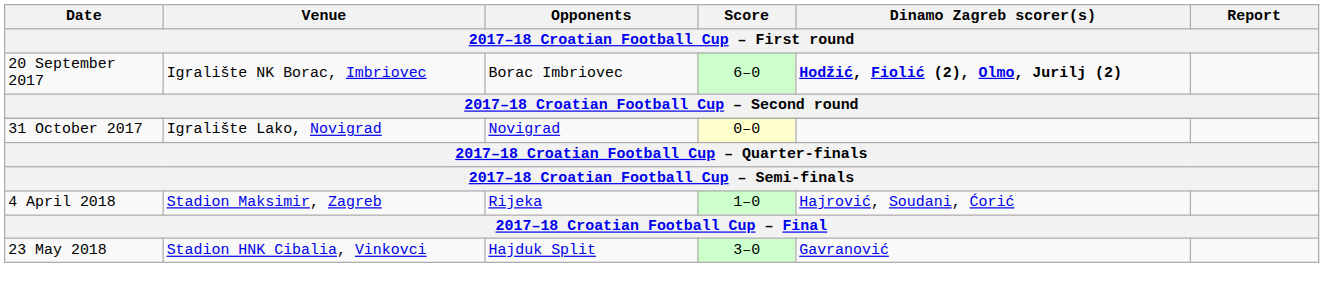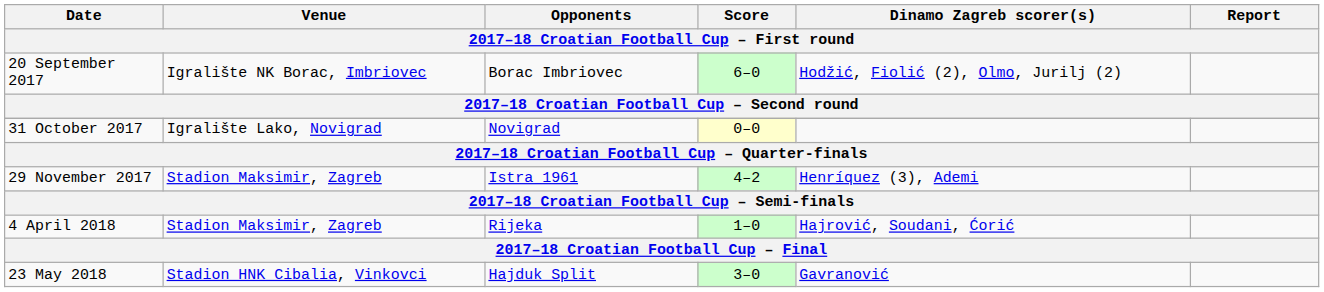20 September 2017 | Dinamo Zagreb scorer(s): bold -> normal
+ row: 29 November 2017 | Stadion Maksimir, Zagreb | Istra 1961 | 4–2 | Henríquez (3), Ademi
